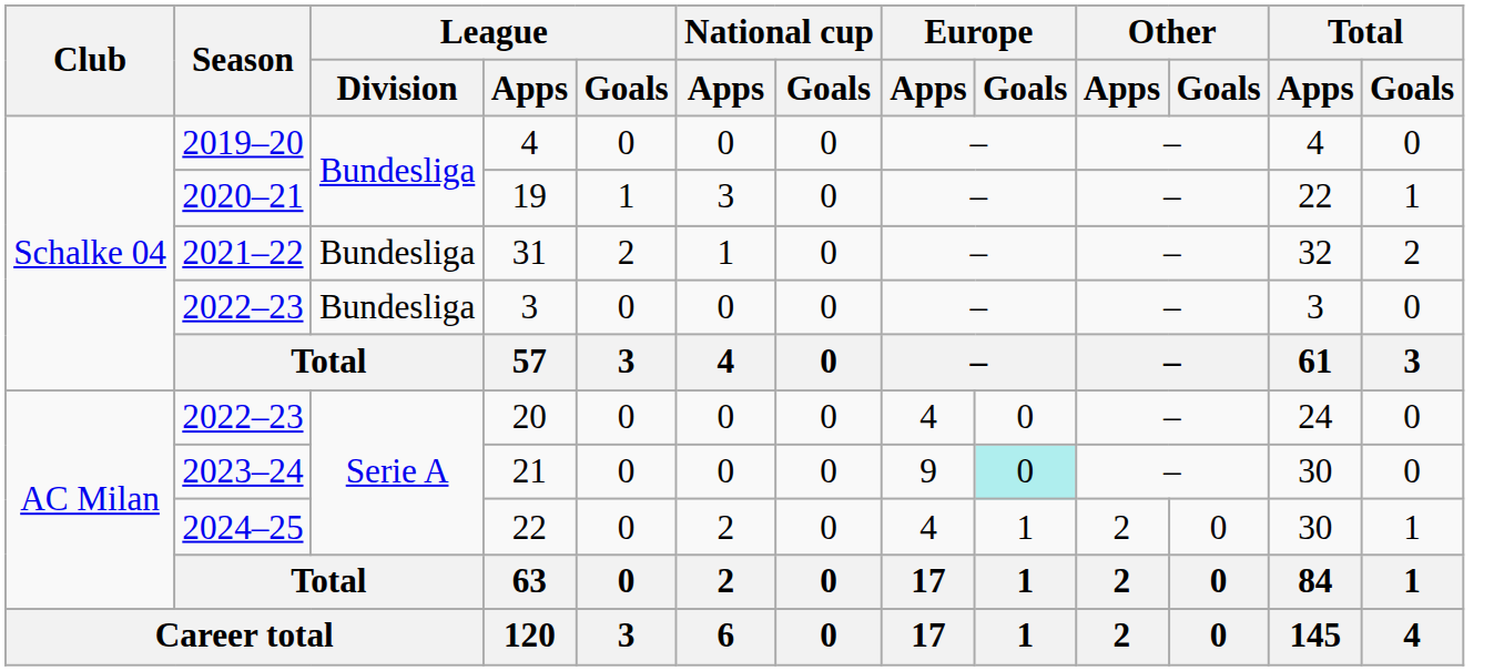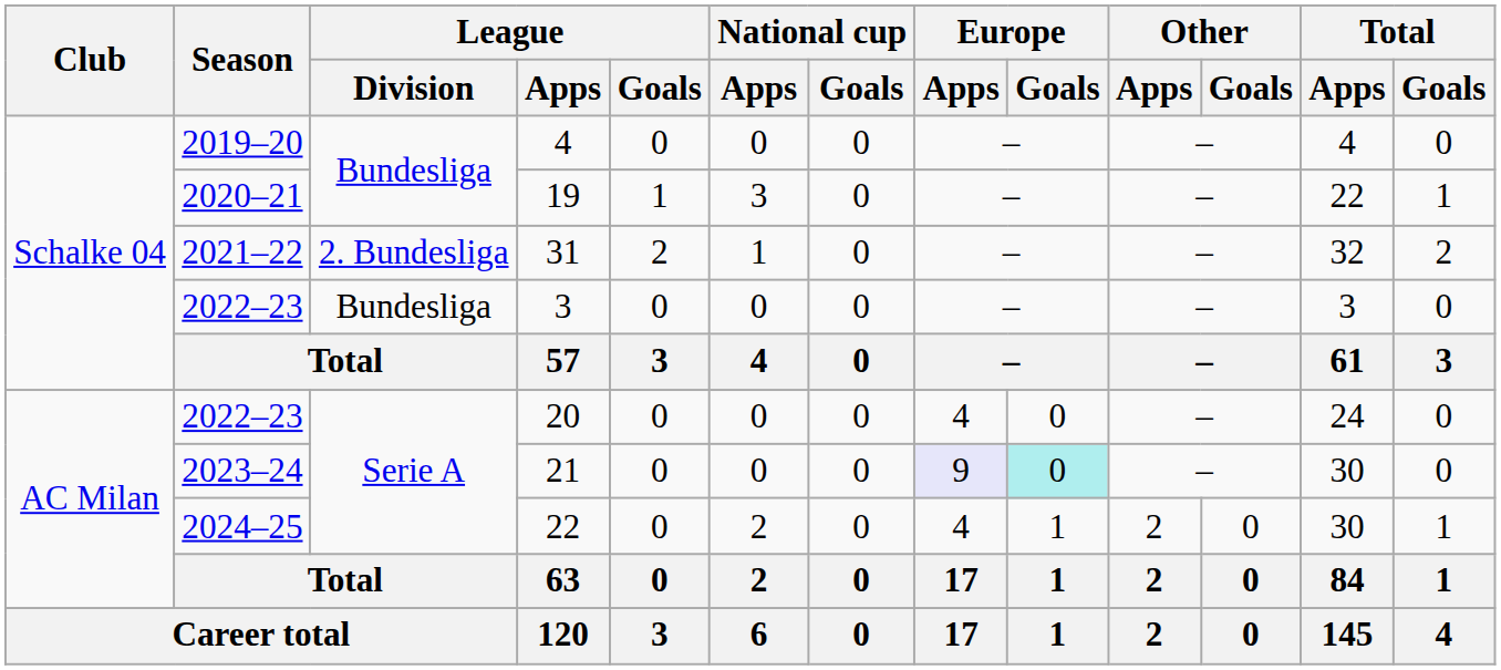31 | League / Division: Bundesliga -> 2. Bundesliga
21 | Europe / Apps: no background -> lavender background
